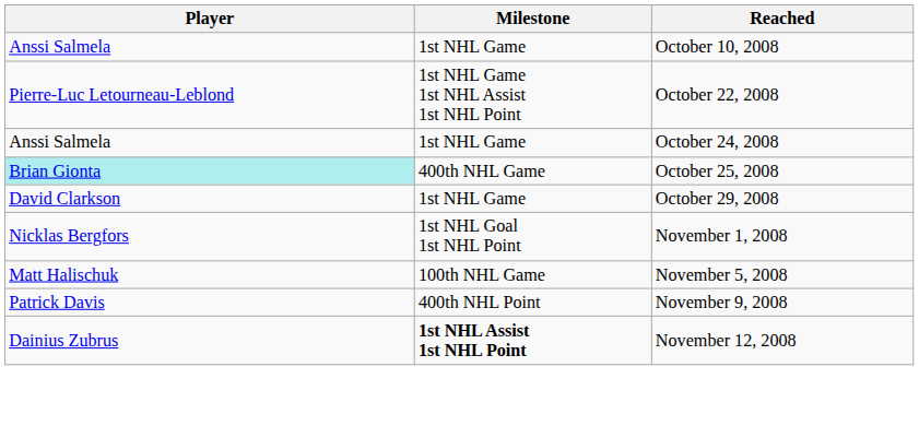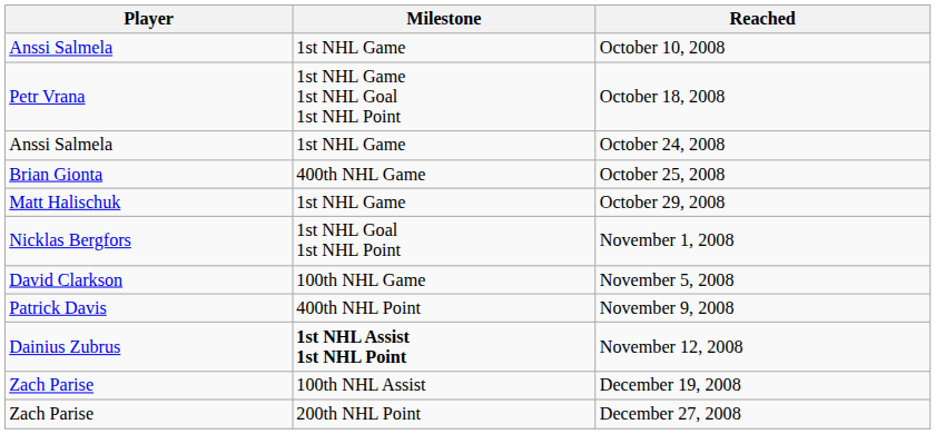+ row: Petr Vrana | 1st NHL Game 1st NHL Goal 1st NHL Point | October 18, 2008
- row: Pierre-Luc Letourneau-Leblond | 1st NHL Game 1st NHL Assist 1st NHL Point | October 22, 2008
October 25, 2008 | Player: paleturquoise background -> no background
October 29, 2008 | Player: David Clarkson -> Matt Halischuk
November 5, 2008 | Player: Matt Halischuk -> David Clarkson
+ row: Zach Parise | 100th NHL Assist | December 19, 2008
+ row: Zach Parise | 200th NHL Point | December 27, 2008
